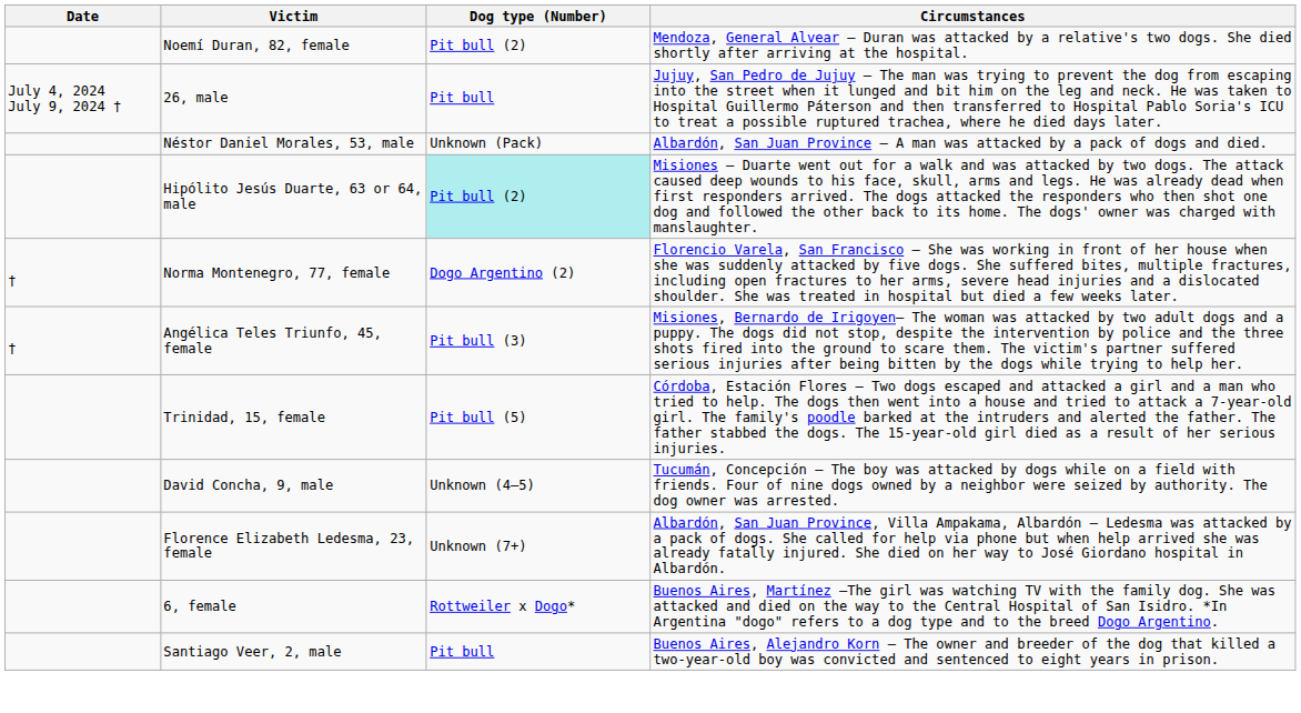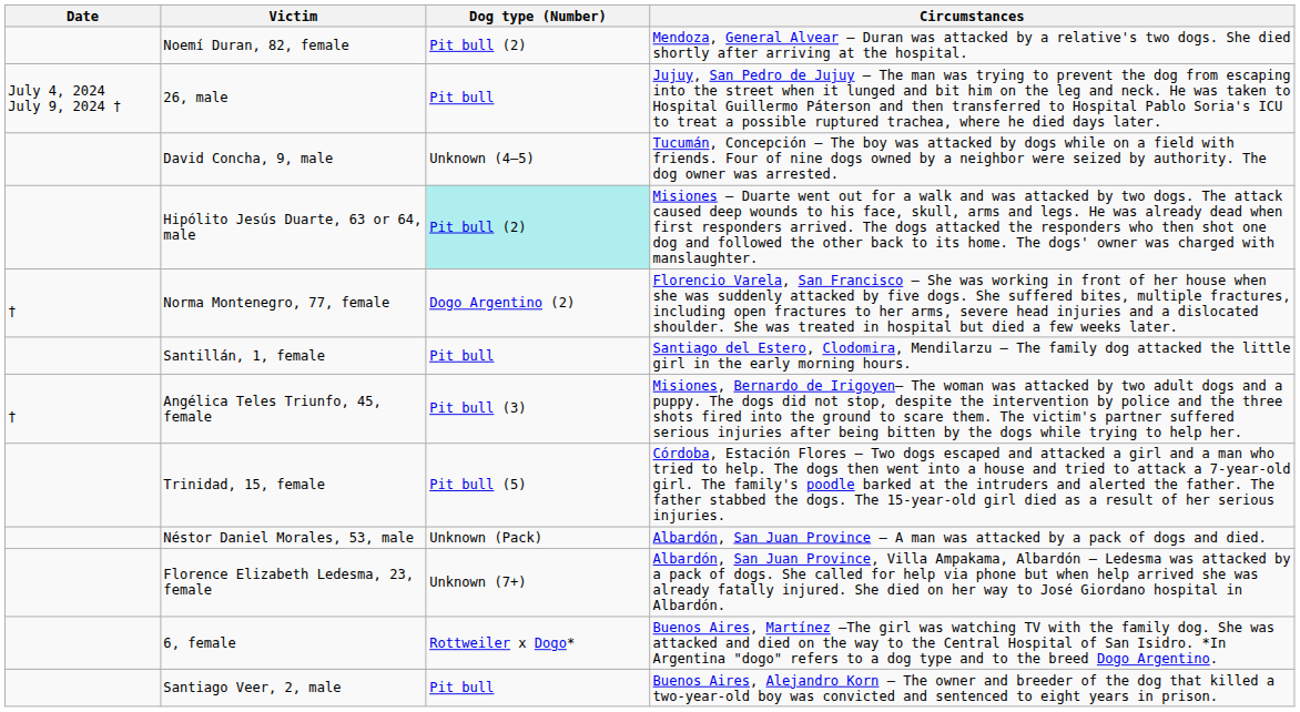rows swapped: David Concha, 9, male <-> Néstor Daniel Morales, 53, male
+ row: Santillán, 1, female | Pit bull | Santiago del Estero, Clodomira, Mendilarzu — The family dog attacked the little girl in the early morning hours.
